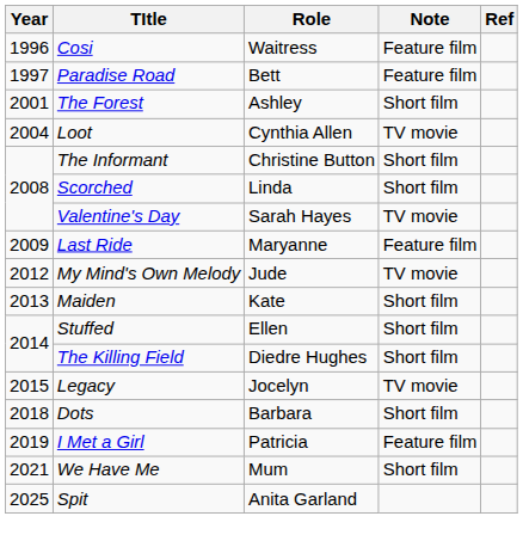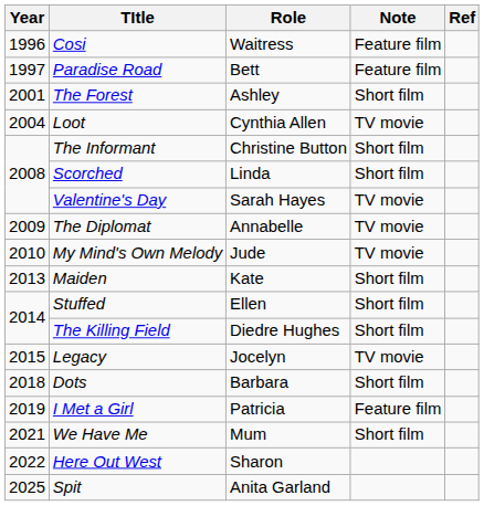- row: 2009 | Last Ride | Maryanne | Feature film
+ row: 2009 | The Diplomat | Annabelle | TV movie
My Mind's Own Melody | Year: 2012 -> 2010
+ row: 2022 | Here Out West | Sharon
